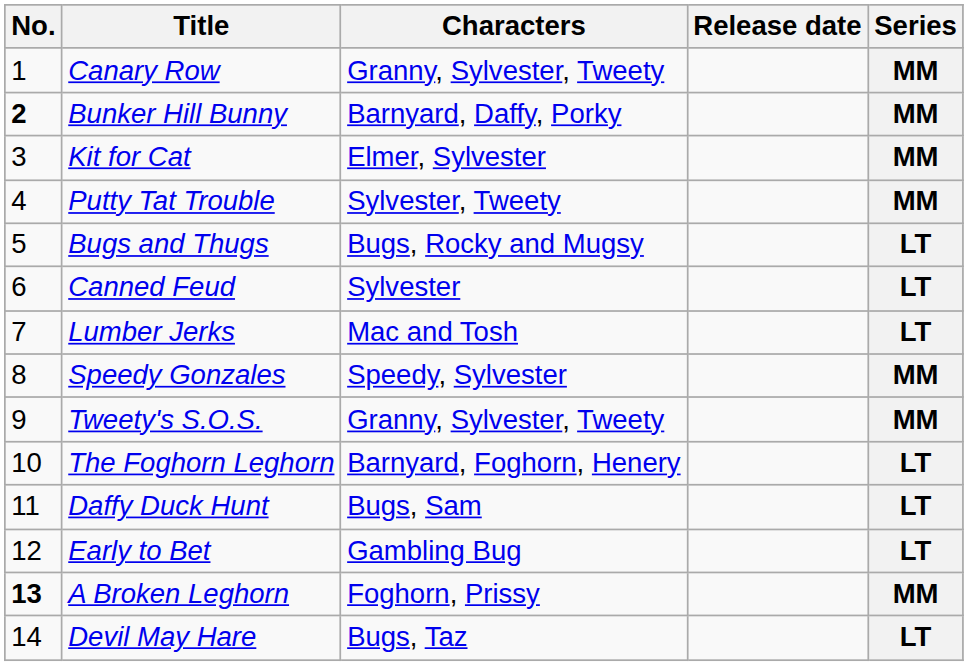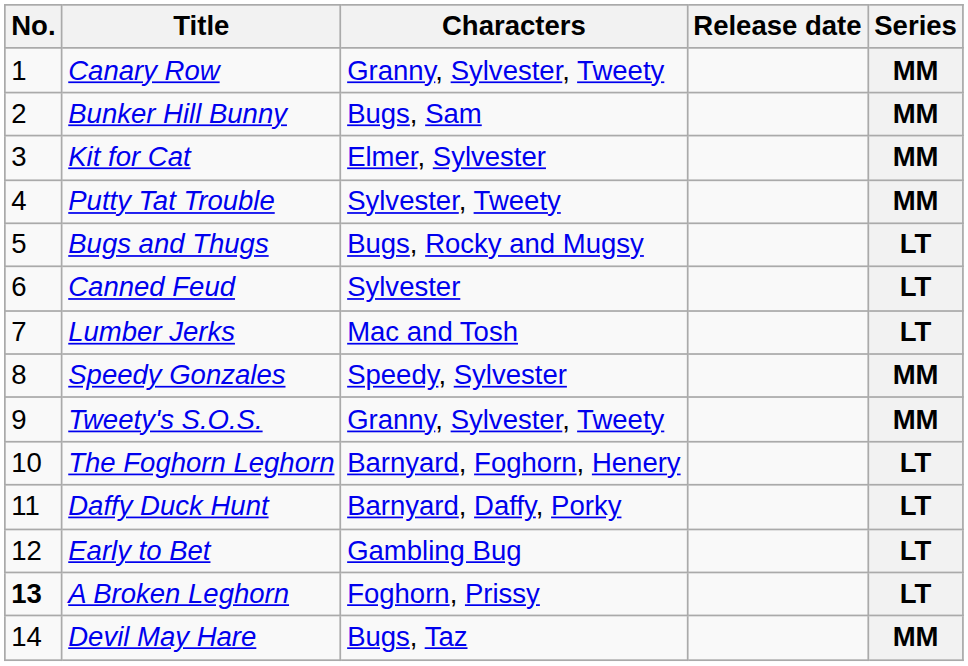Bunker Hill Bunny | No.: bold -> normal
Bunker Hill Bunny | Characters: Barnyard, Daffy, Porky -> Bugs, Sam
Daffy Duck Hunt | Characters: Bugs, Sam -> Barnyard, Daffy, Porky
A Broken Leghorn | Series: MM -> LT
Devil May Hare | Series: LT -> MM
